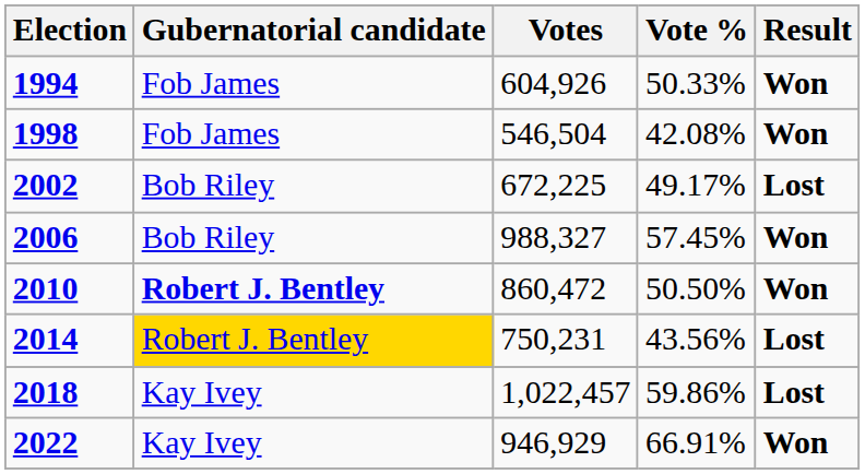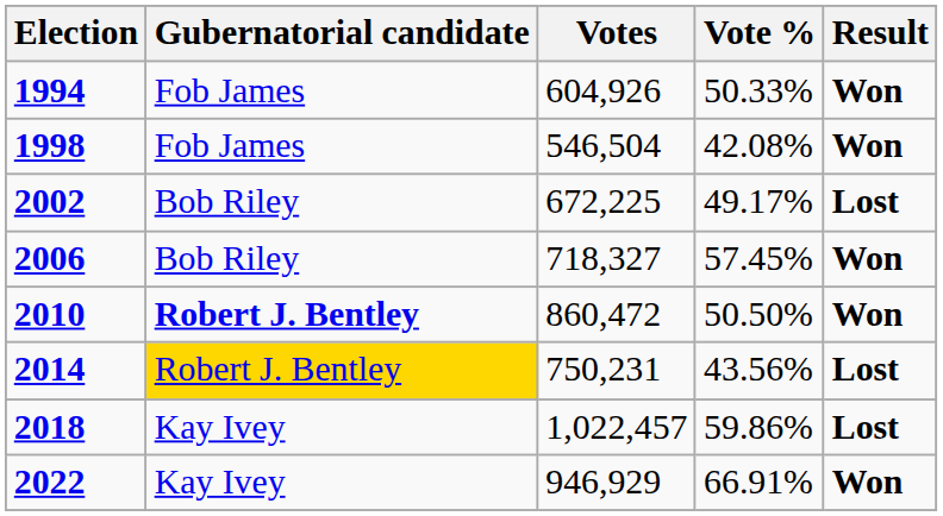2006 | Votes: 988,327 -> 718,327
